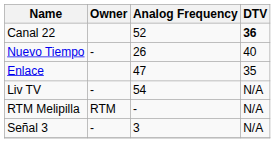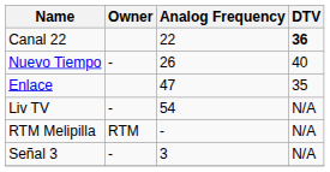Canal 22 | Analog Frequency: 52 -> 22
